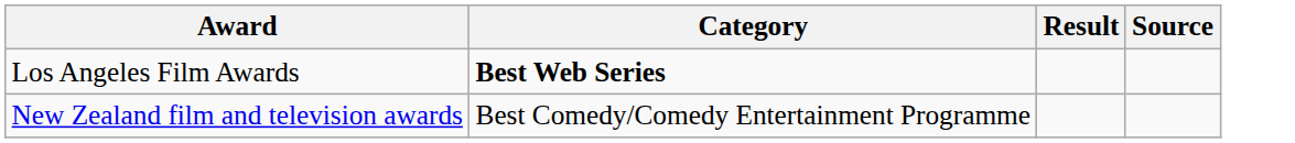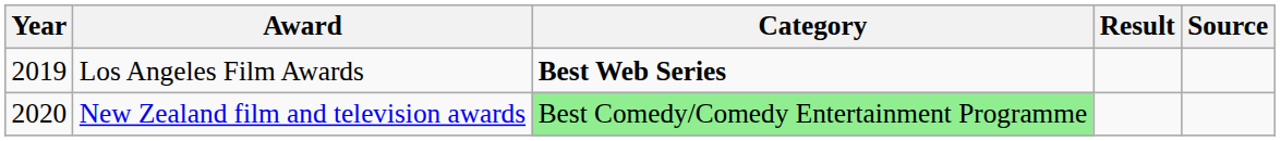+ column: Year | 2019 | 2020
New Zealand film and television awards | Category: no background -> lightgreen background
